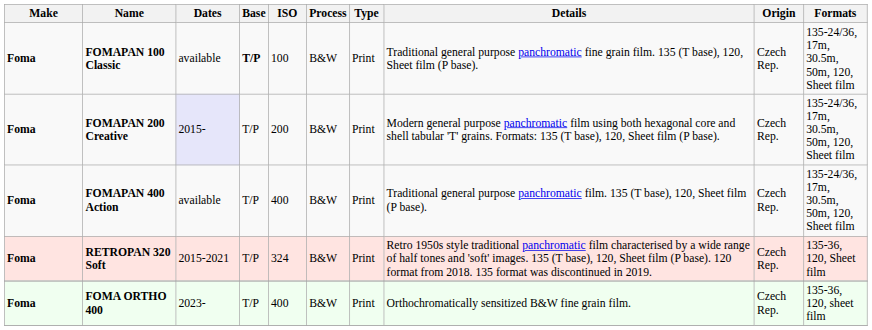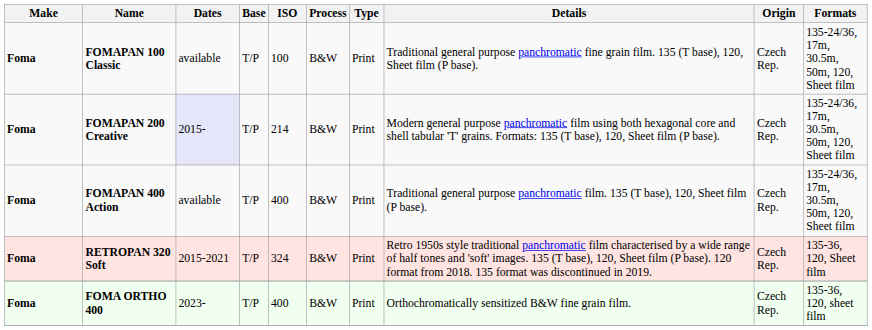FOMAPAN 100 Classic | Base: bold -> normal
FOMAPAN 200 Creative | ISO: 200 -> 214
